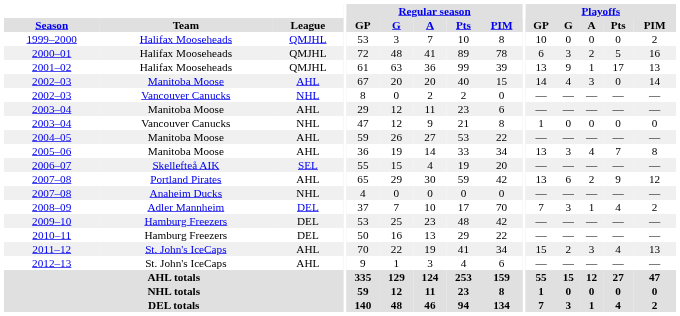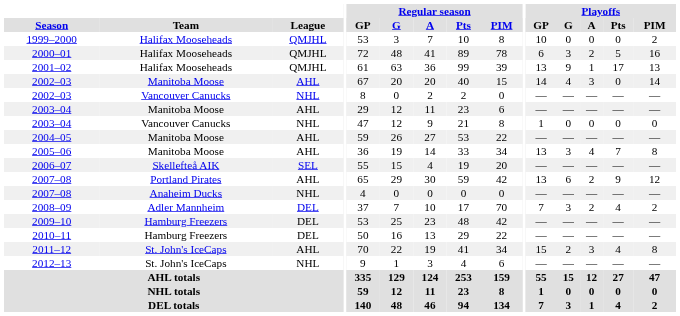2008–09 | Playoffs / A: 1 -> 2
2011–12 | Playoffs / PIM: 13 -> 8
2012–13 | League: AHL -> NHL
